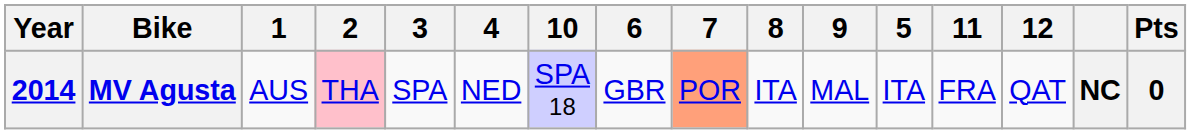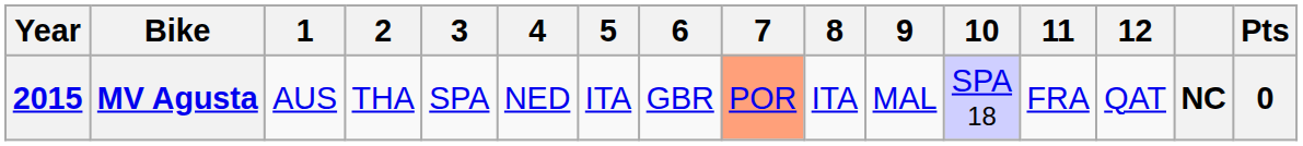columns swapped: 5 <-> 10
MV Agusta | Year: 2014 -> 2015
MV Agusta | 2: pink background -> no background
